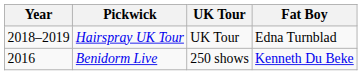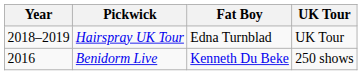columns swapped: Fat Boy <-> UK Tour
